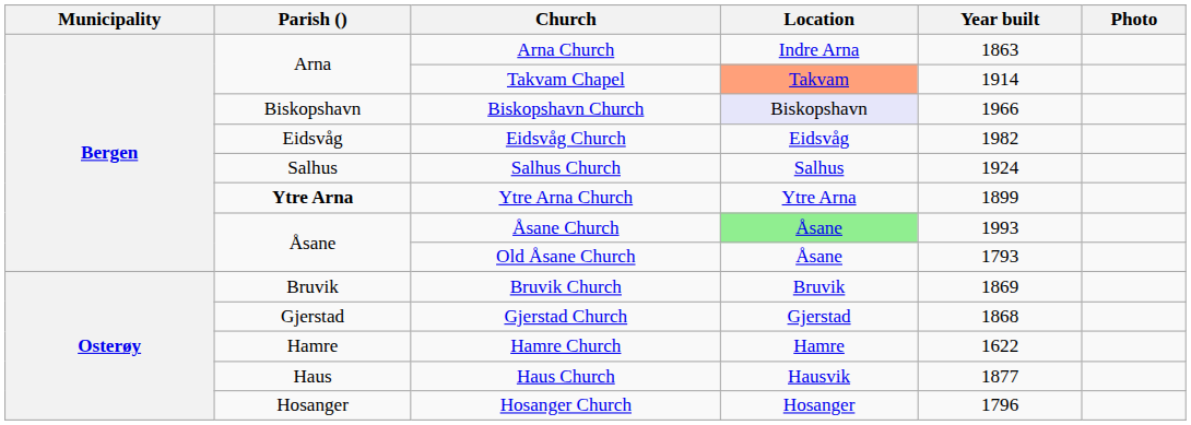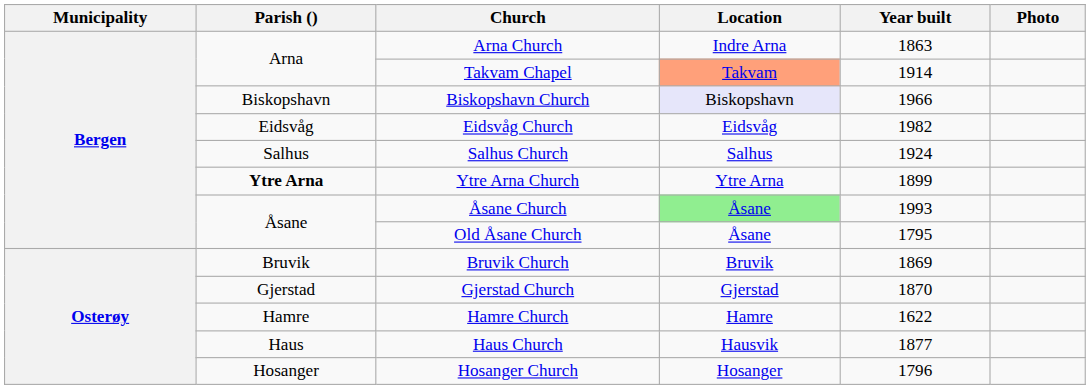Old Åsane Church | Year built: 1793 -> 1795
Gjerstad Church | Year built: 1868 -> 1870
